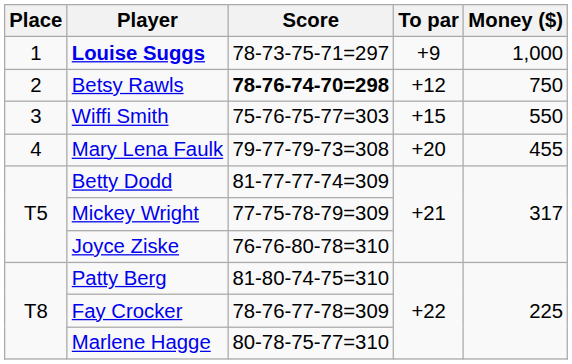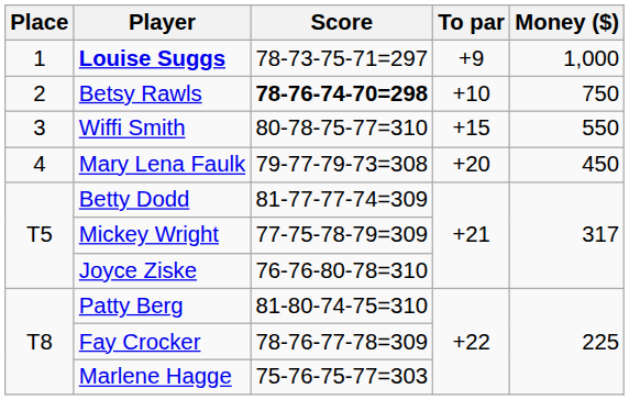Betsy Rawls | To par: +12 -> +10
Wiffi Smith | Score: 75-76-75-77=303 -> 80-78-75-77=310
Mary Lena Faulk | Money ($): 455 -> 450
Marlene Hagge | Score: 80-78-75-77=310 -> 75-76-75-77=303
